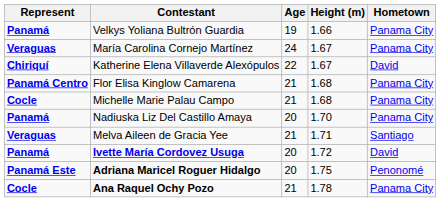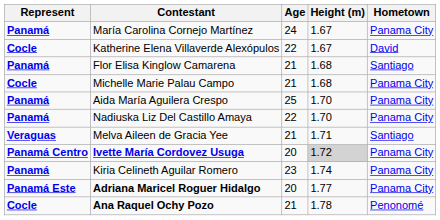- row: Panamá | Velkys Yoliana Bultrón Guardia | 19 | 1.66 | Panama City
María Carolina Cornejo Martínez | Represent: Veraguas -> Panamá
Katherine Elena Villaverde Alexópulos | Represent: Chiriquí -> Cocle
Flor Elisa Kinglow Camarena | Represent: Panamá Centro -> Panamá
Flor Elisa Kinglow Camarena | Hometown: Panama City -> Santiago
+ row: Panamá | Aida María Aguilera Crespo | 25 | 1.70 | Panama City
Nadiuska Liz Del Castillo Amaya | Age: 20 -> 22
Ivette María Cordovez Usuga | Represent: Panamá -> Panamá Centro
Ivette María Cordovez Usuga | Height (m): no background -> lightgrey background
Ivette María Cordovez Usuga | Hometown: David -> Panama City
+ row: Panamá | Kiria Celineth Aguilar Romero | 23 | 1.74 | Panama City
Adriana Maricel Roguer Hidalgo | Height (m): 1.75 -> 1.77
Adriana Maricel Roguer Hidalgo | Hometown: Penonomé -> Panama City
Ana Raquel Ochy Pozo | Hometown: Panama City -> Penonomé
